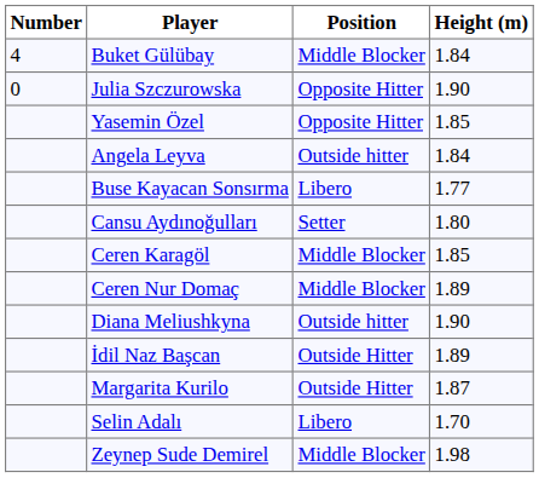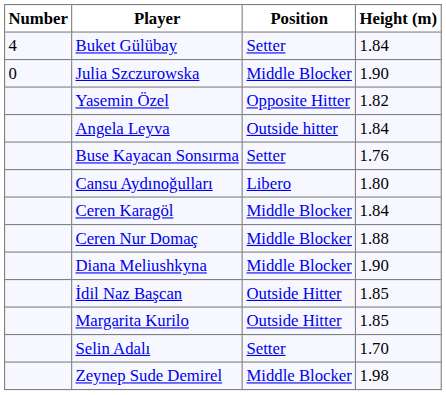Buket Gülübay | Position: Middle Blocker -> Setter
Julia Szczurowska | Position: Opposite Hitter -> Middle Blocker
Yasemin Özel | Height (m): 1.85 -> 1.82
Buse Kayacan Sonsırma | Position: Libero -> Setter
Buse Kayacan Sonsırma | Height (m): 1.77 -> 1.76
Cansu Aydınoğulları | Position: Setter -> Libero
Ceren Karagöl | Height (m): 1.85 -> 1.84
Ceren Nur Domaç | Height (m): 1.89 -> 1.88
Diana Meliushkyna | Position: Outside hitter -> Middle Blocker
İdil Naz Başcan | Height (m): 1.89 -> 1.85
Margarita Kurilo | Height (m): 1.87 -> 1.85
Selin Adalı | Position: Libero -> Setter
